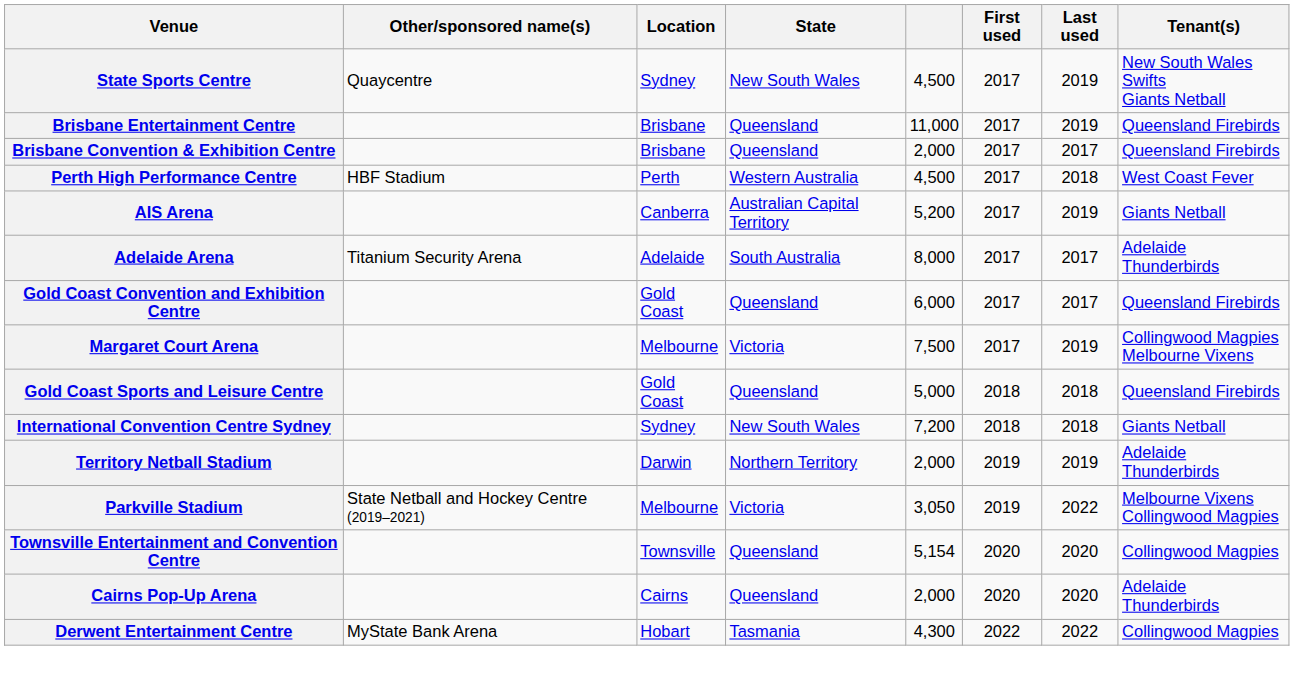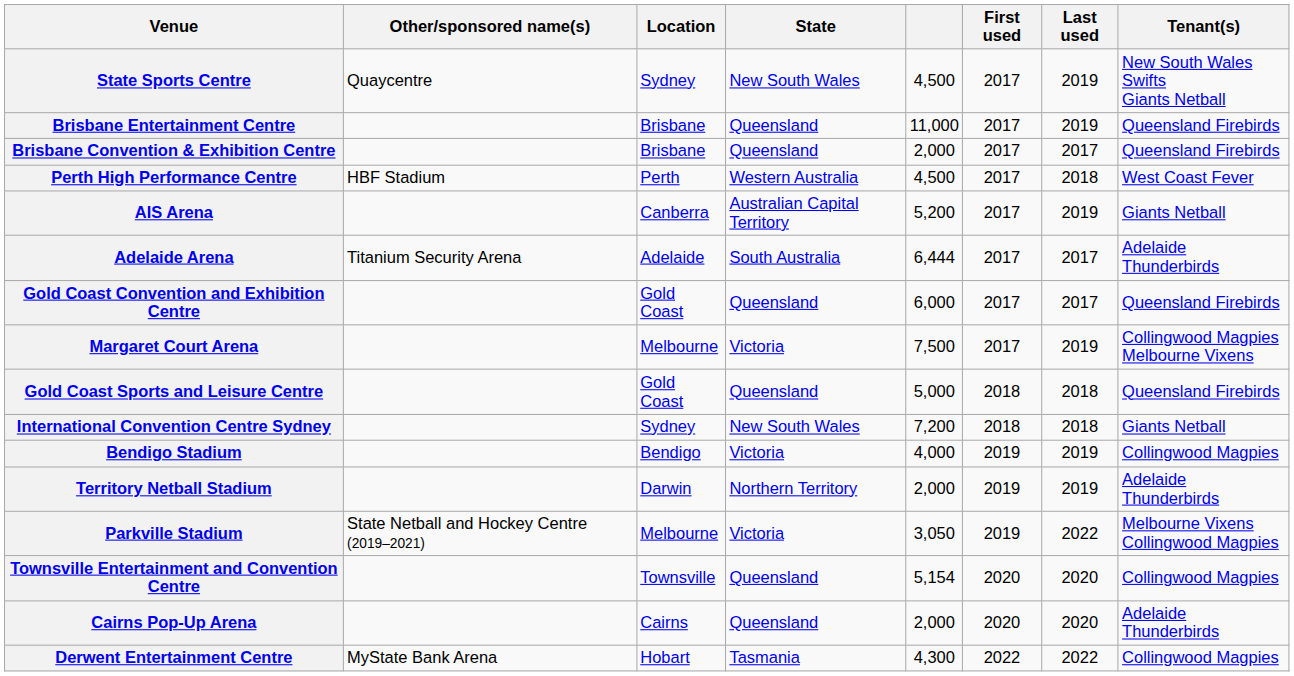Adelaide Arena | column 5: 8,000 -> 6,444
+ row: Bendigo Stadium | Bendigo | Victoria | 4,000 | 2019 | 2019 | Collingwood Magpies
